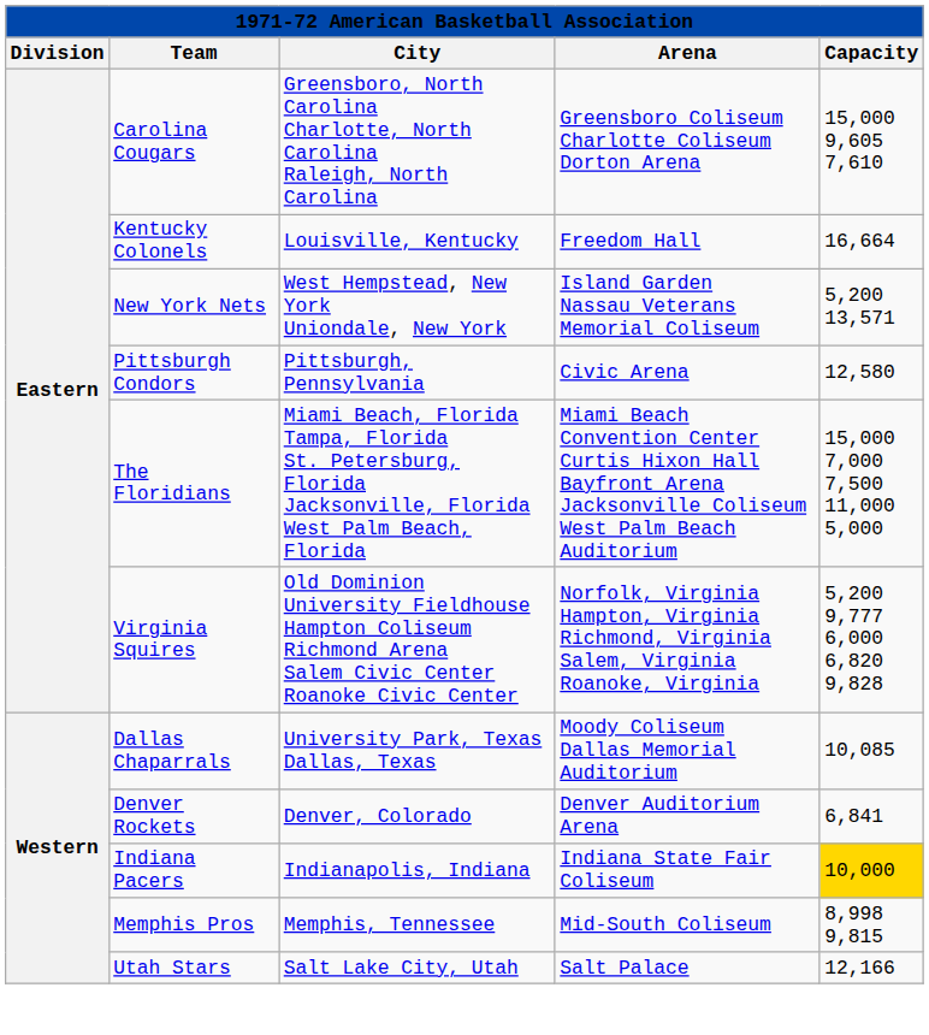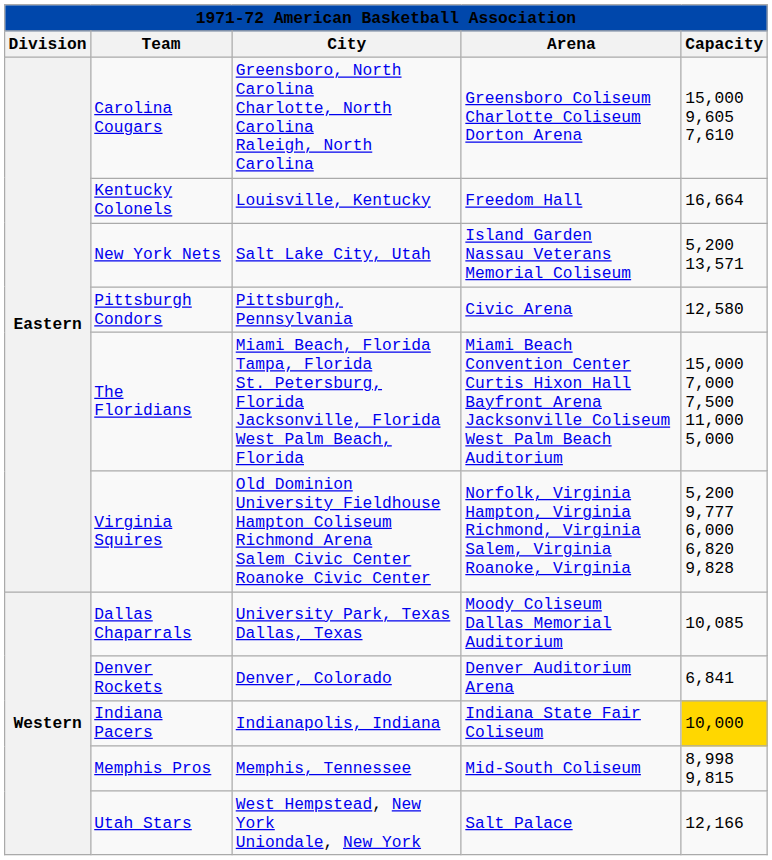New York Nets | City: West Hempstead, New York Uniondale, New York -> Salt Lake City, Utah
Utah Stars | City: Salt Lake City, Utah -> West Hempstead, New York Uniondale, New York
